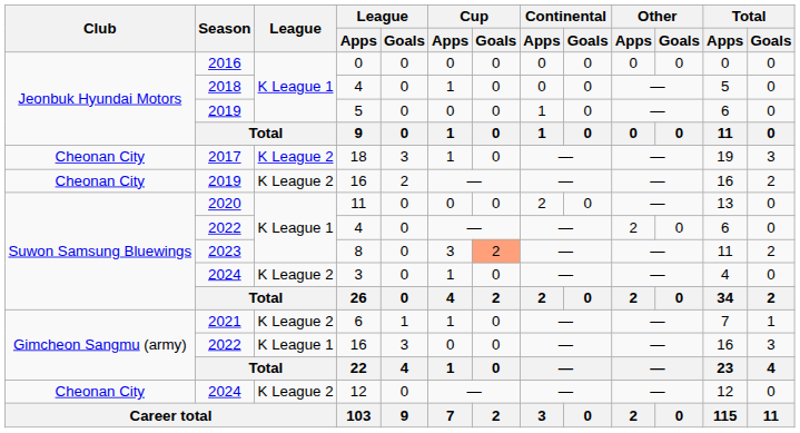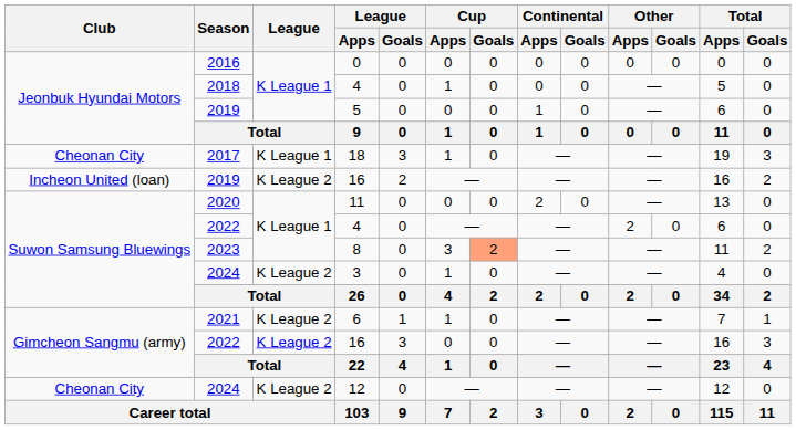18 | League: K League 2 -> K League 1
2019 / 16 | Club: Cheonan City -> Incheon United (loan)
2022 / 16 | League: K League 1 -> K League 2
